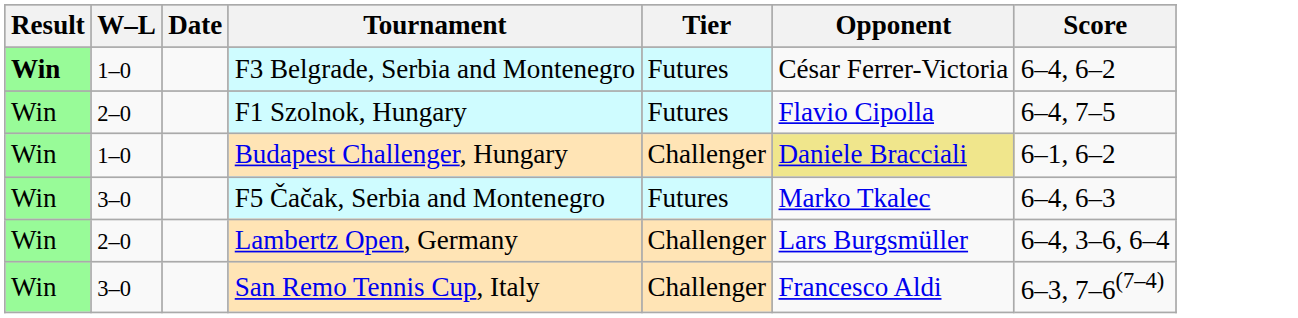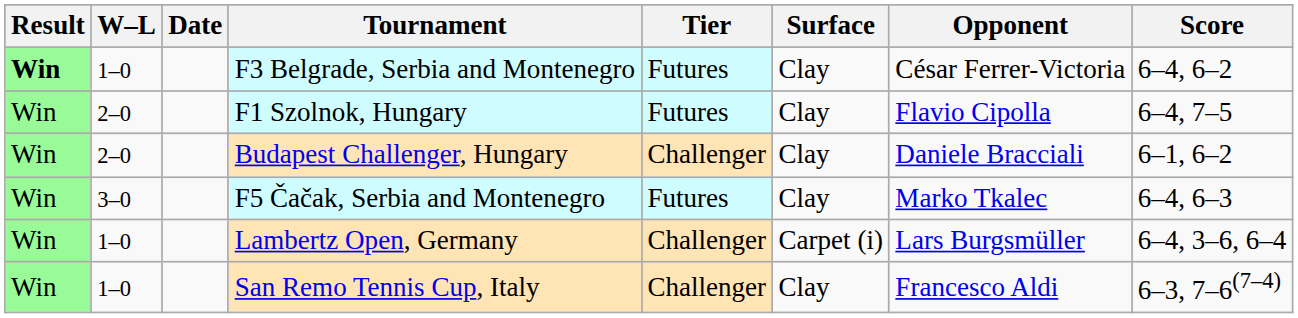+ column: Surface | Clay | Clay | Clay | Clay | Carpet (i) | Clay
Budapest Challenger, Hungary | W–L: 1–0 -> 2–0
Budapest Challenger, Hungary | Opponent: khaki background -> no background
Lambertz Open, Germany | W–L: 2–0 -> 1–0
San Remo Tennis Cup, Italy | W–L: 3–0 -> 1–0
